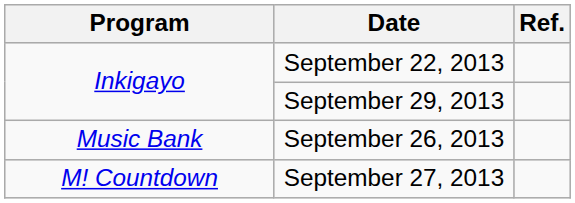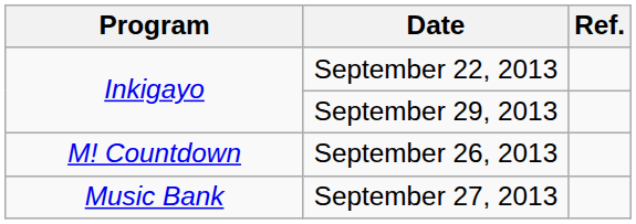September 26, 2013 | Program: Music Bank -> M! Countdown
September 27, 2013 | Program: M! Countdown -> Music Bank
